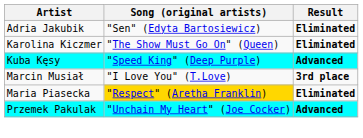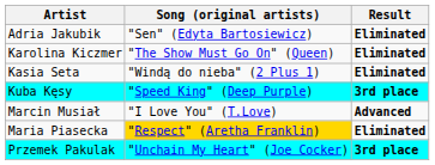+ row: Kasia Seta | "Windą do nieba" (2 Plus 1) | Eliminated
Kuba Kęsy | Result: Advanced -> 3rd place
Marcin Musiał | Result: 3rd place -> Advanced
Przemek Pakulak | Result: Advanced -> 3rd place
